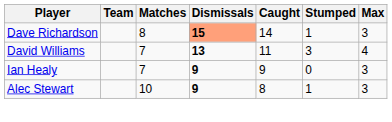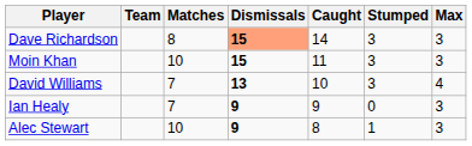Dave Richardson | Stumped: 1 -> 3
+ row: Moin Khan | 10 | 15 | 11 | 3 | 3
David Williams | Caught: 11 -> 10
